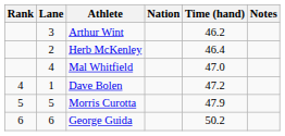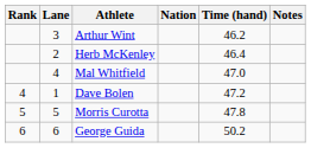Morris Curotta | Time (hand): 47.9 -> 47.8
